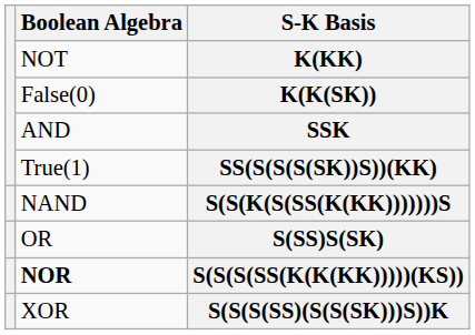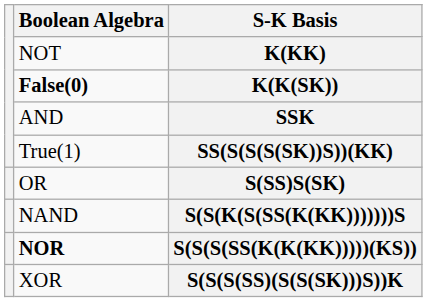K(K(SK)) | Boolean Algebra: normal -> bold
rows swapped: S(SS)S(SK) <-> S(S(K(S(SS(K(KK)))))))S
